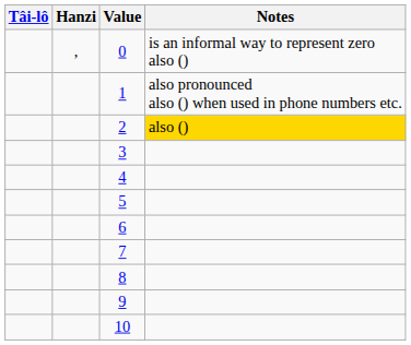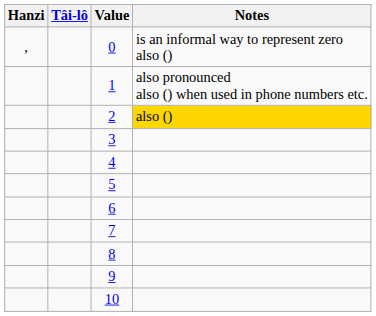columns swapped: Hanzi <-> Tâi-lô
